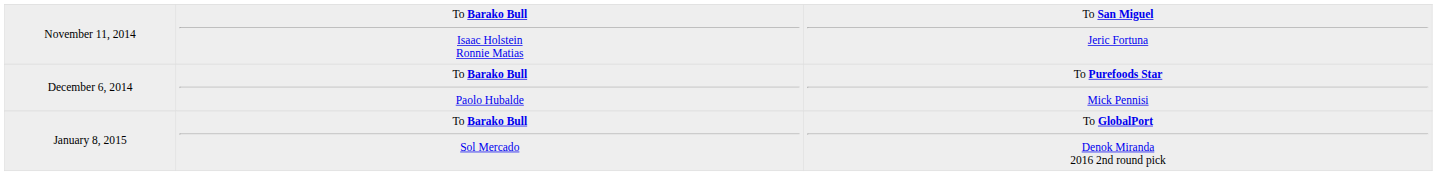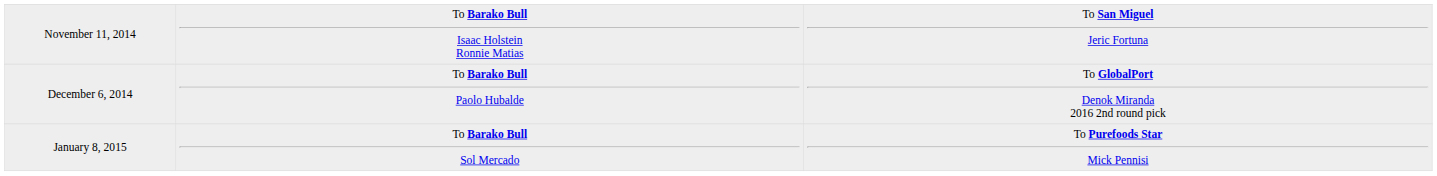December 6, 2014 | column 3: To Purefoods Star Mick Pennisi -> To GlobalPort Denok Miranda 2016 2nd round pick
January 8, 2015 | column 3: To GlobalPort Denok Miranda 2016 2nd round pick -> To Purefoods Star Mick Pennisi
